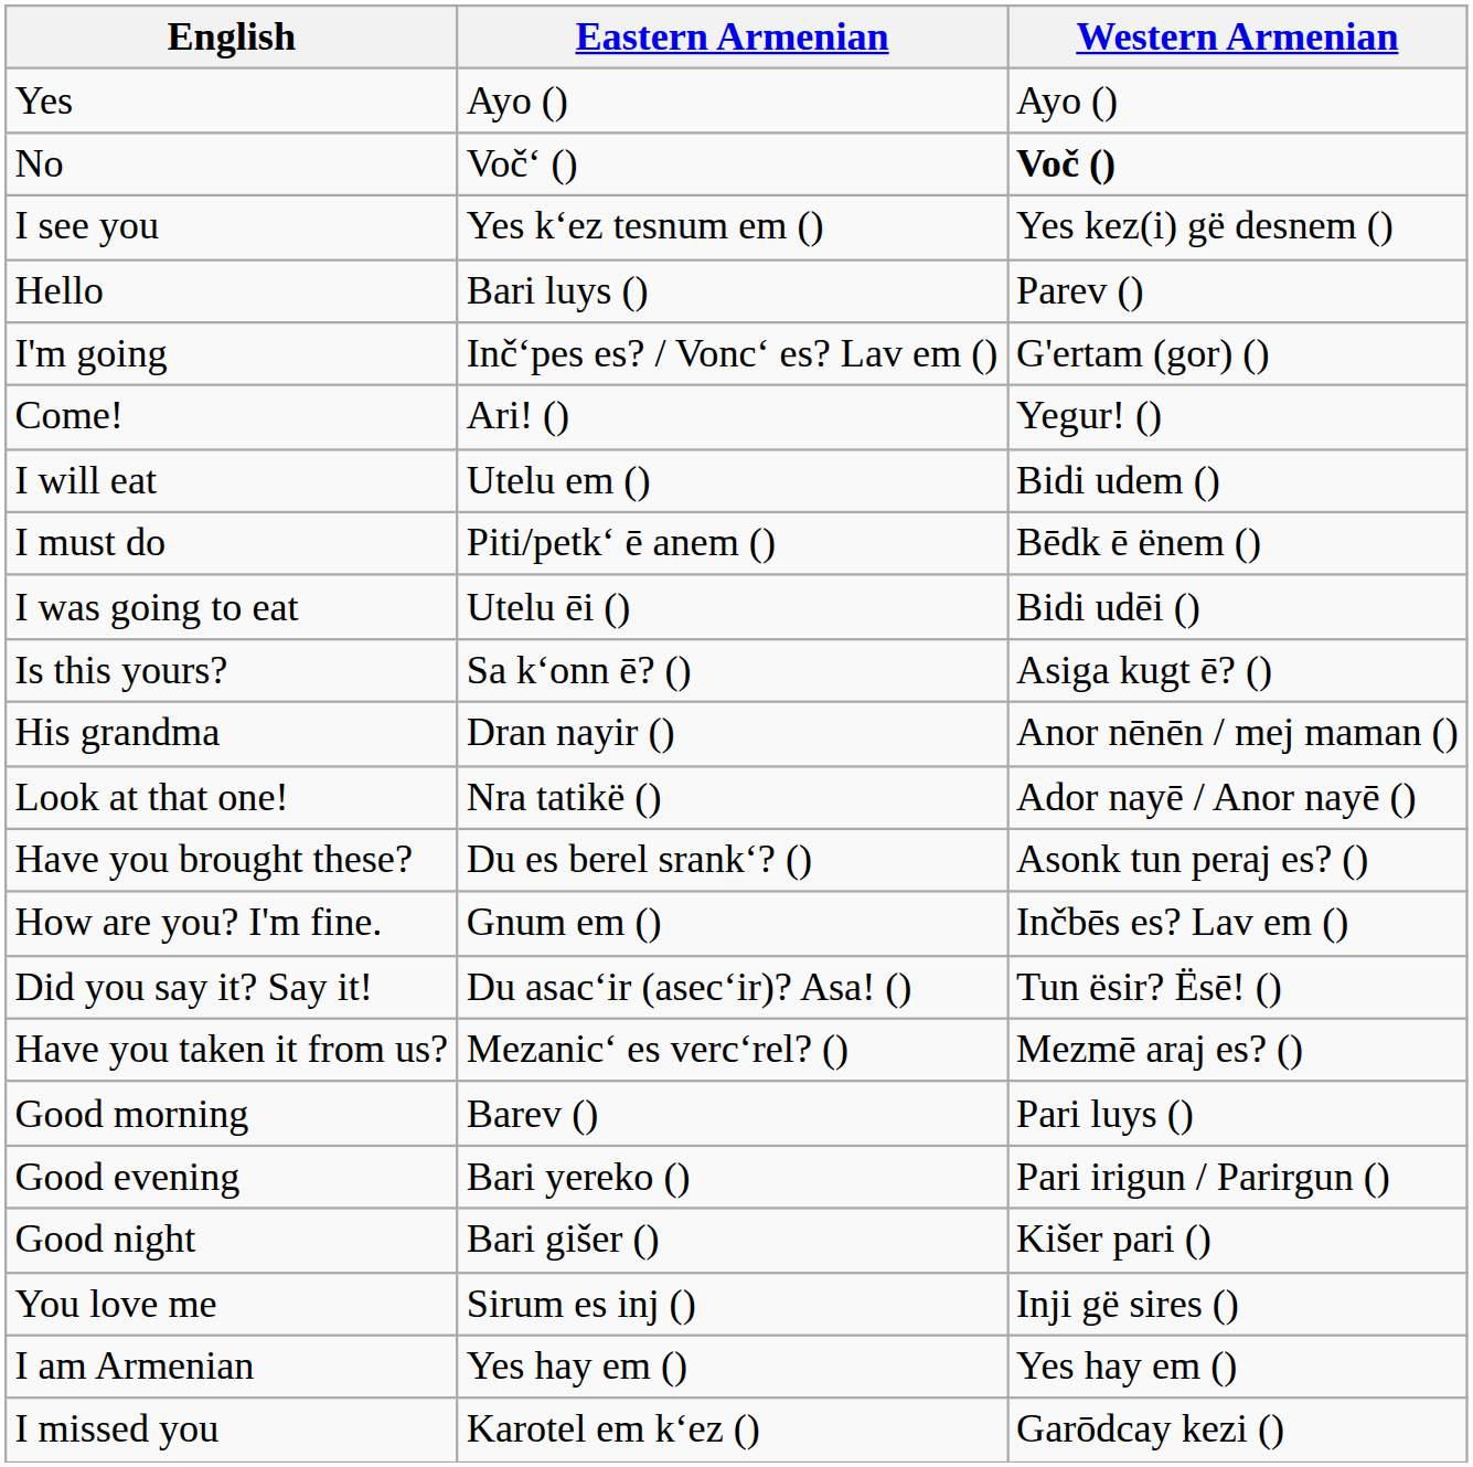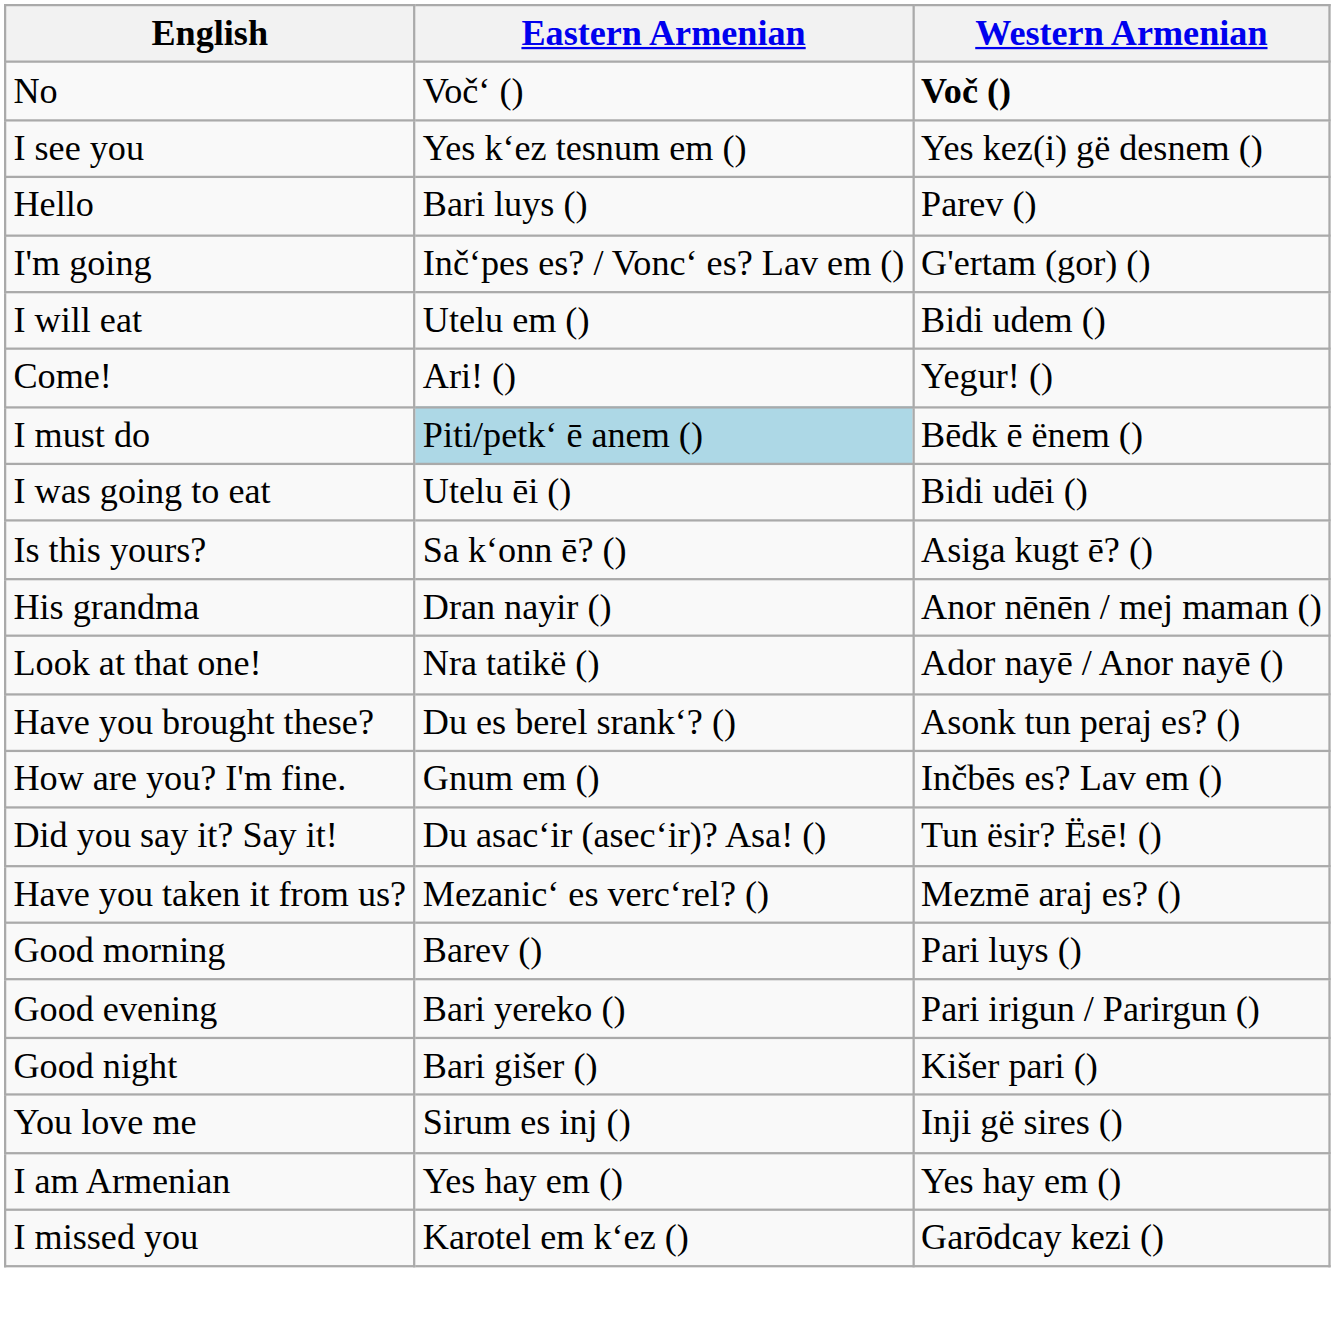- row: Yes | Ayo () | Ayo ()
rows swapped: Come! <-> I will eat
I must do | Eastern Armenian: no background -> lightblue background
